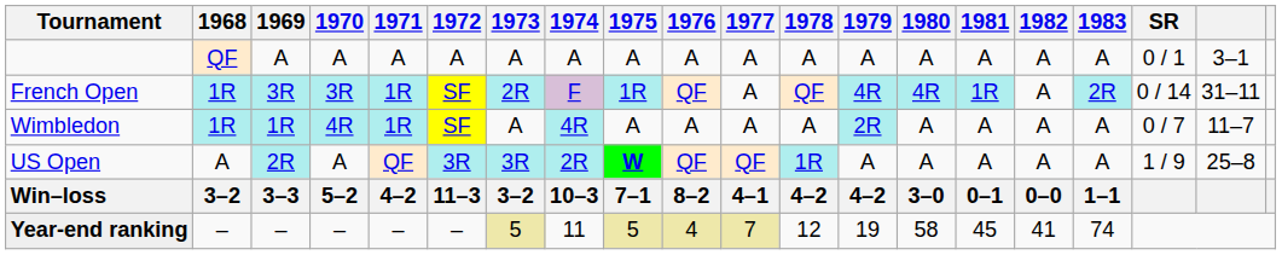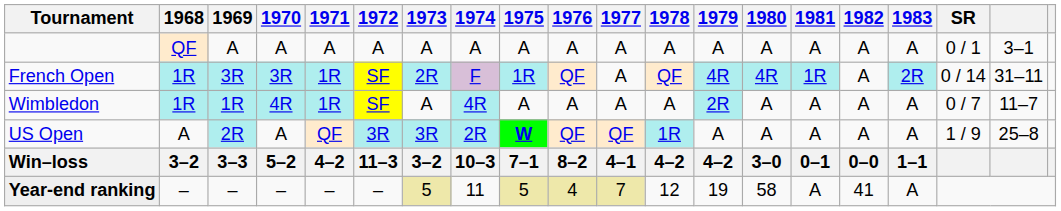Year-end ranking | 1981: 45 -> A
Year-end ranking | 1983: 74 -> A
